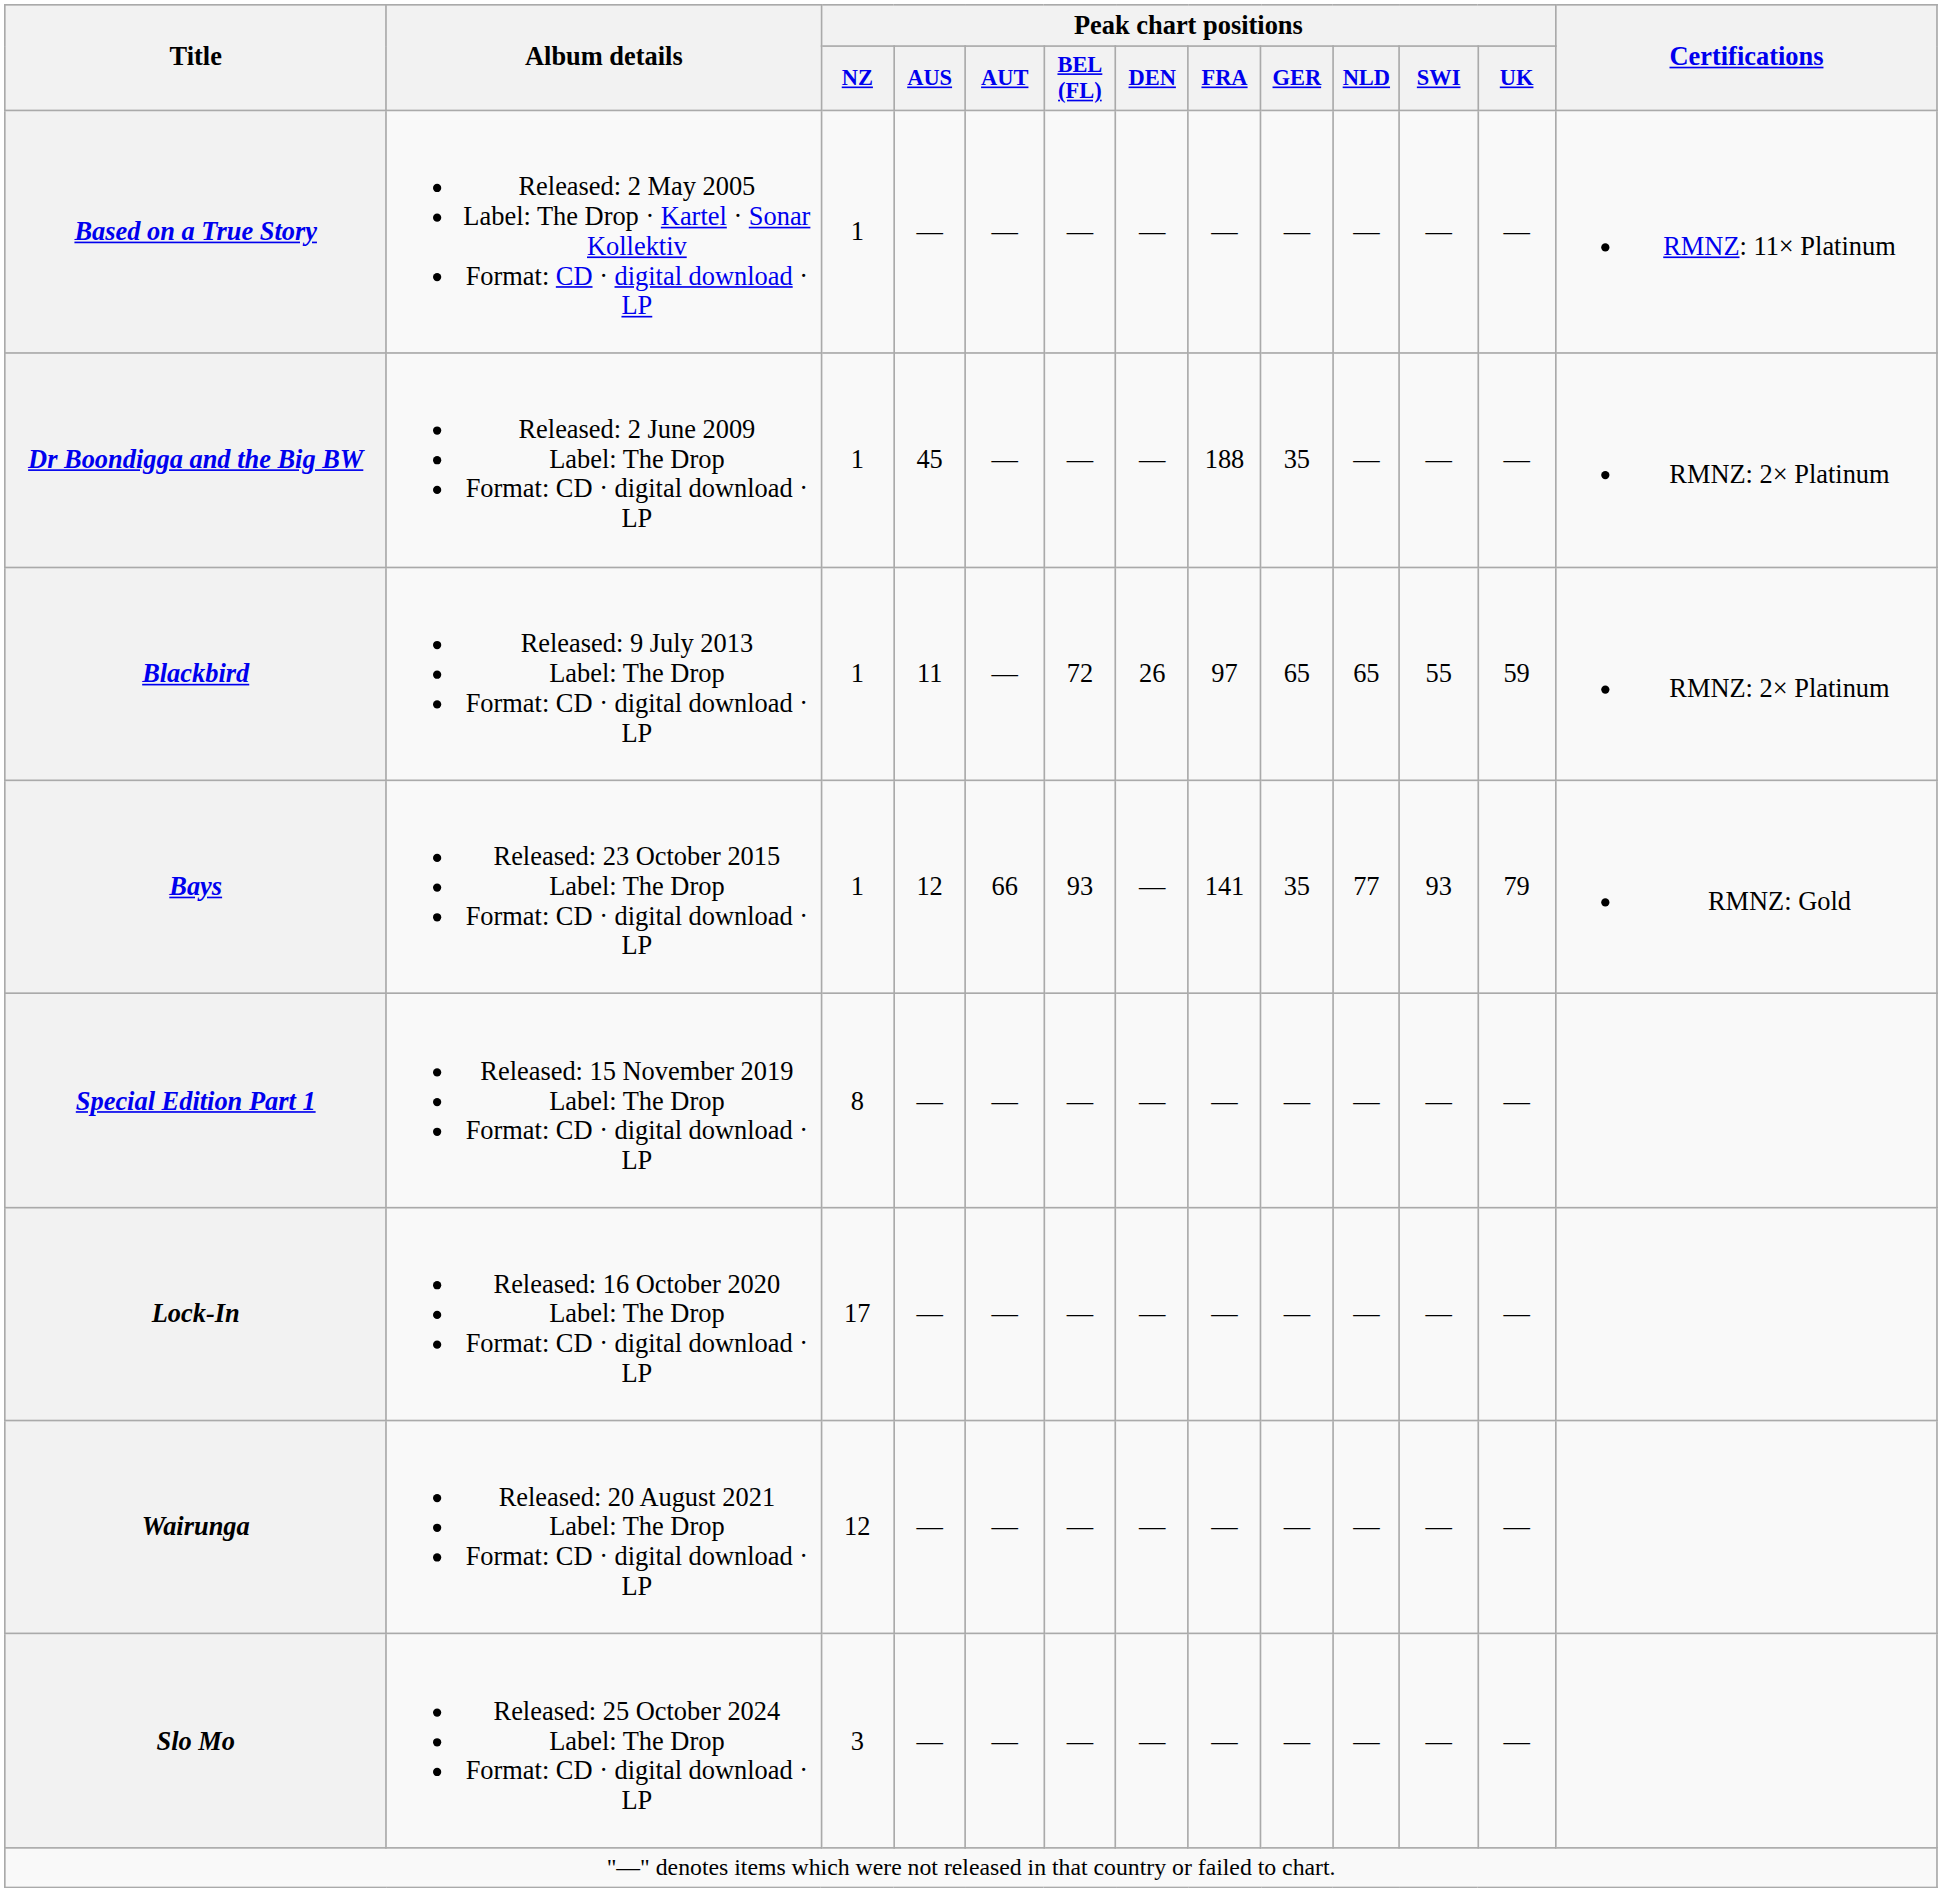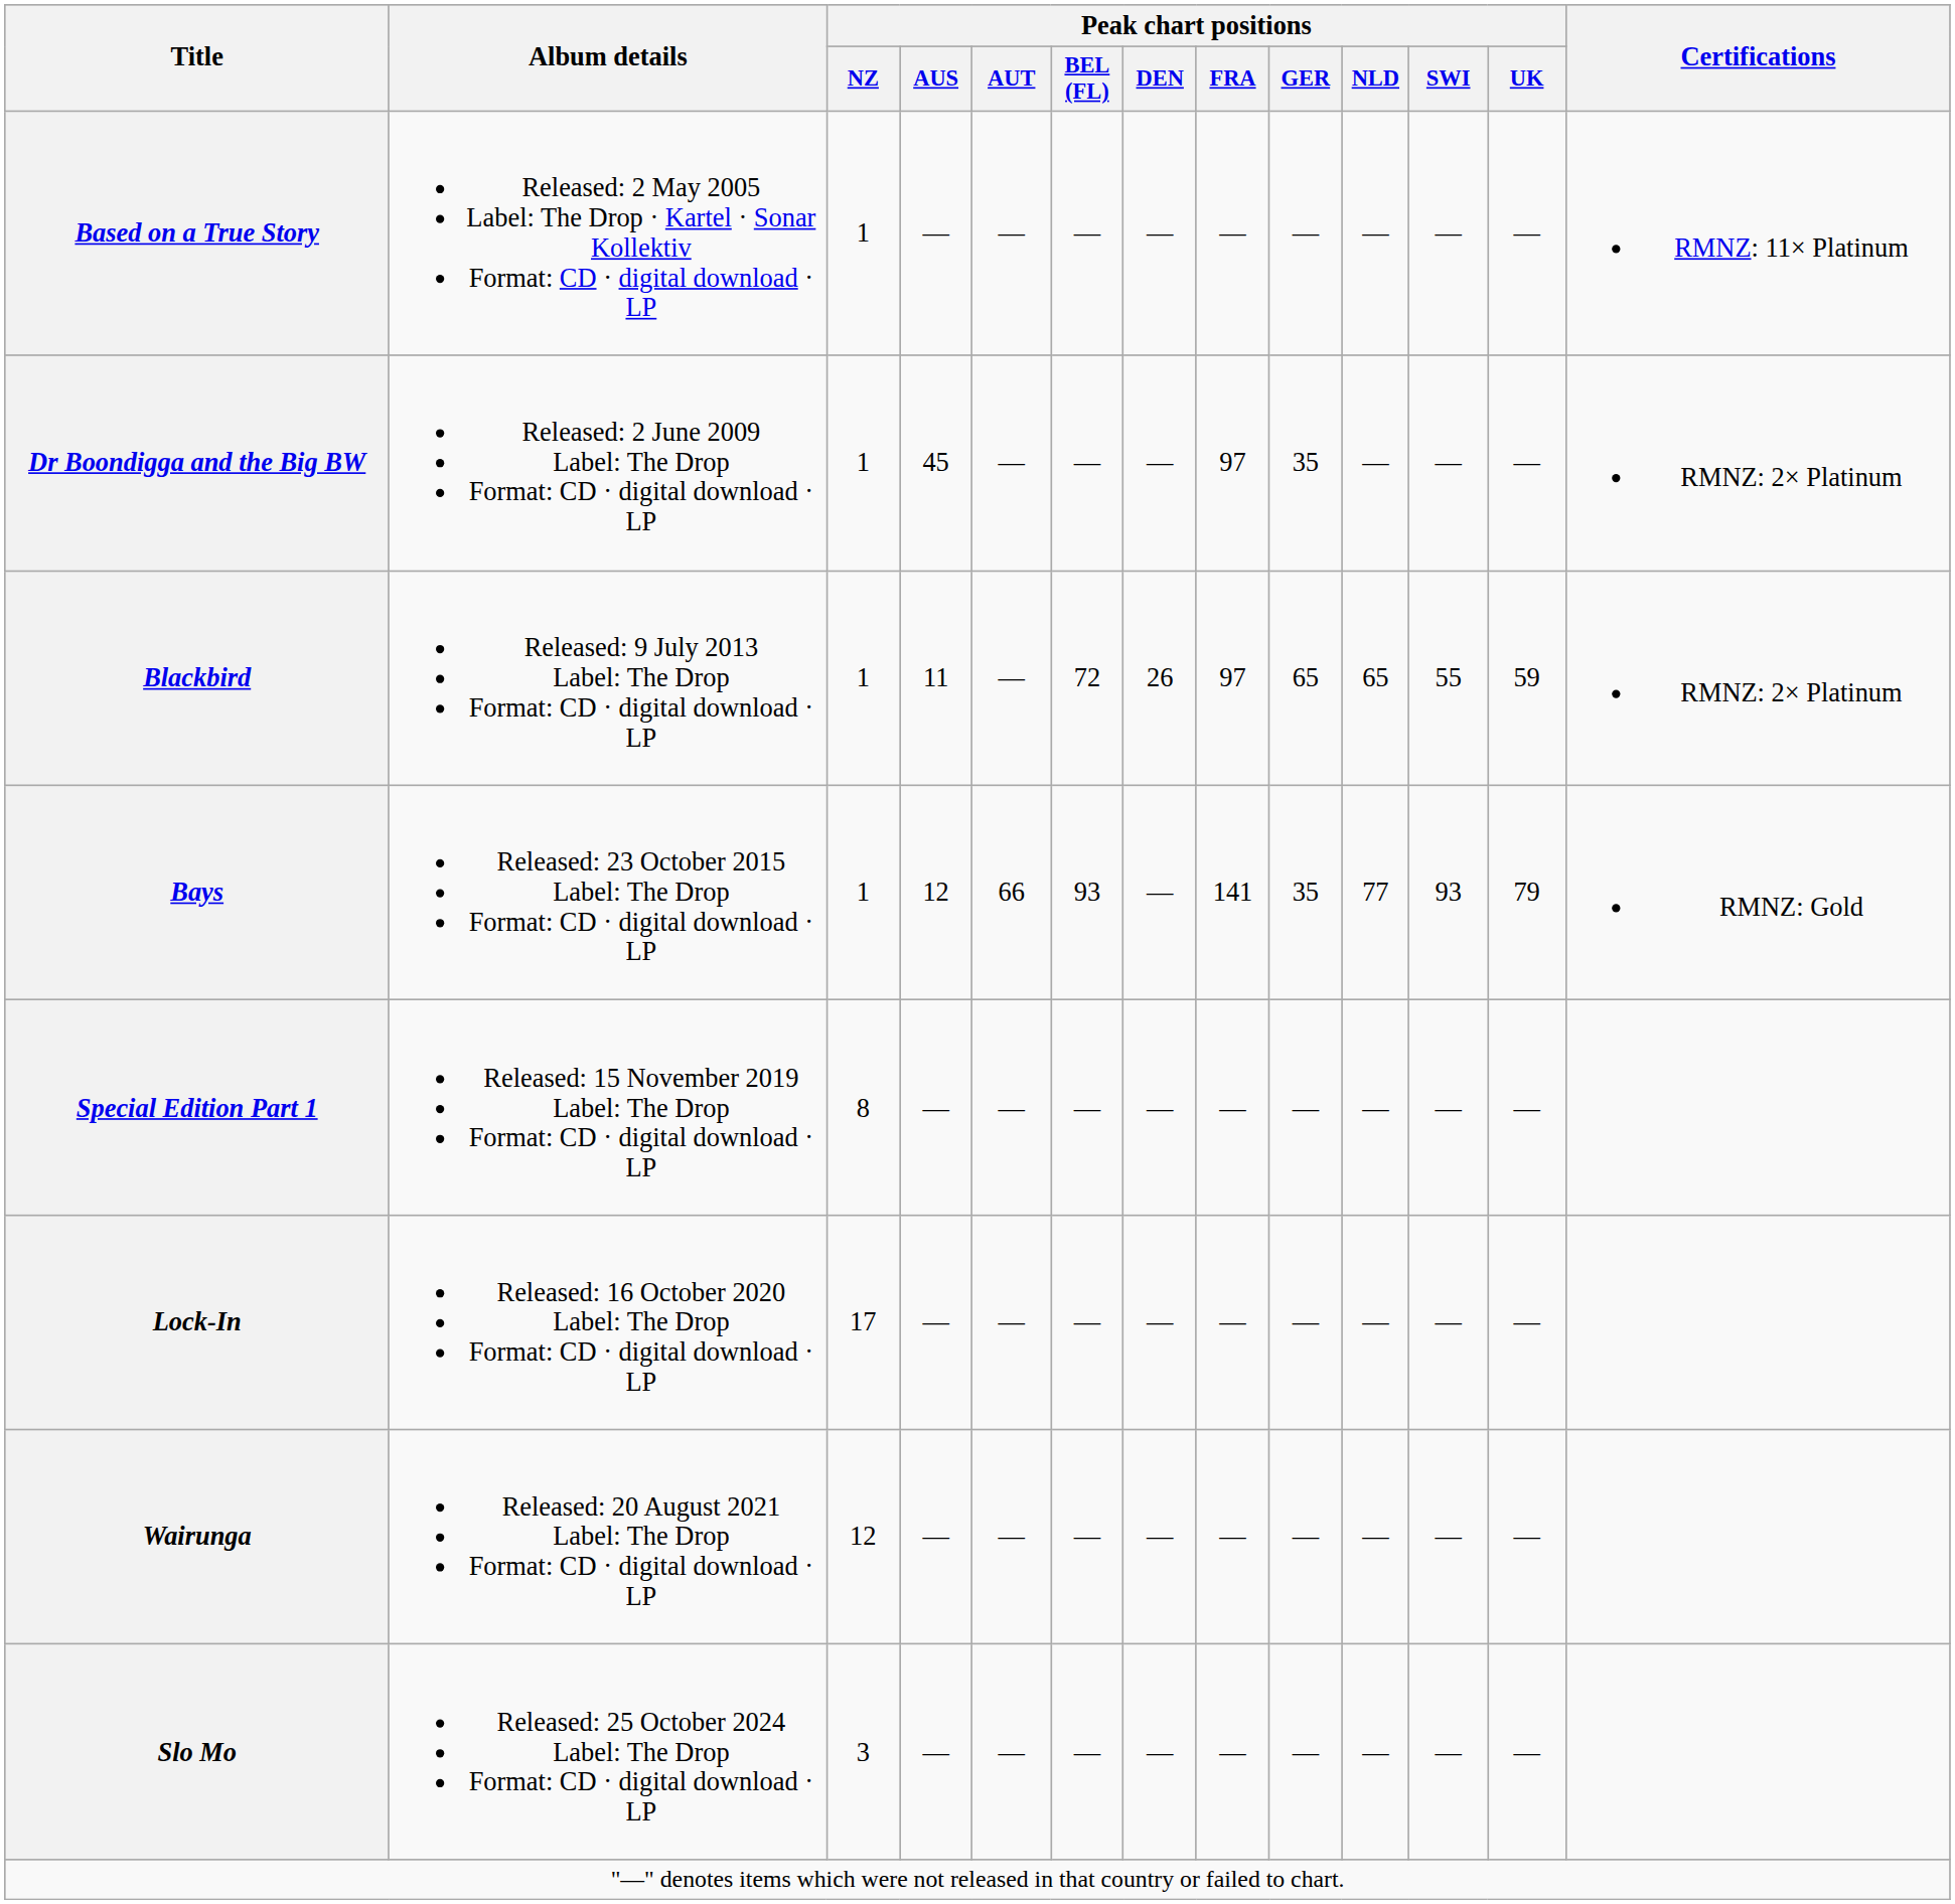Dr Boondigga and the Big BW | Peak chart positions / FRA: 188 -> 97
